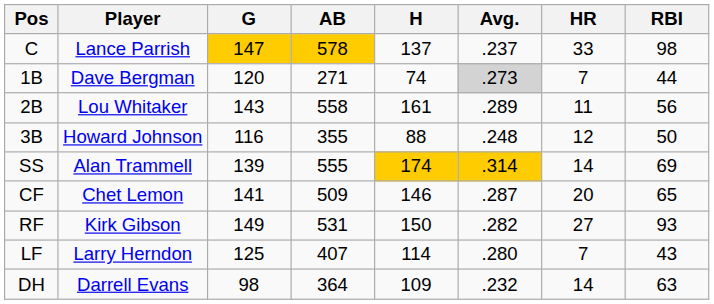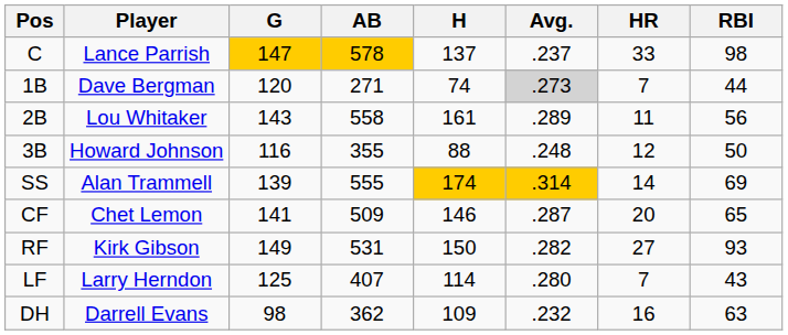DH | AB: 364 -> 362
DH | HR: 14 -> 16
